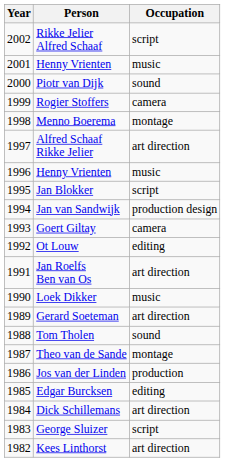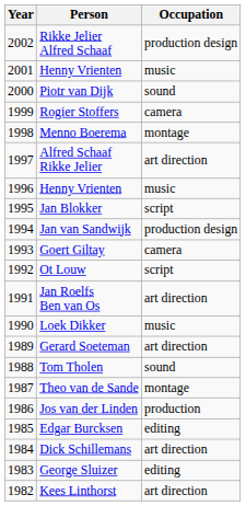Rikke Jelier Alfred Schaaf | Occupation: script -> production design
Ot Louw | Occupation: editing -> script
George Sluizer | Occupation: script -> editing
